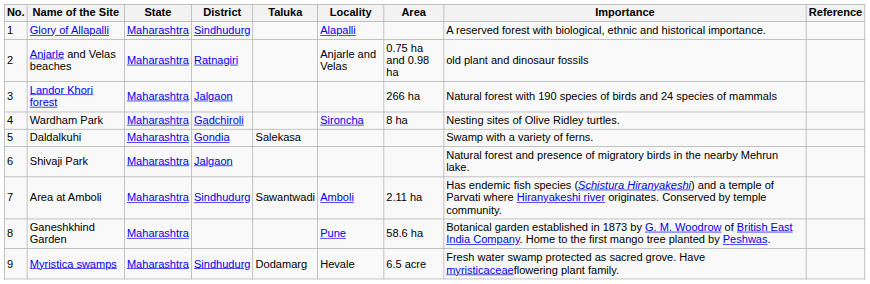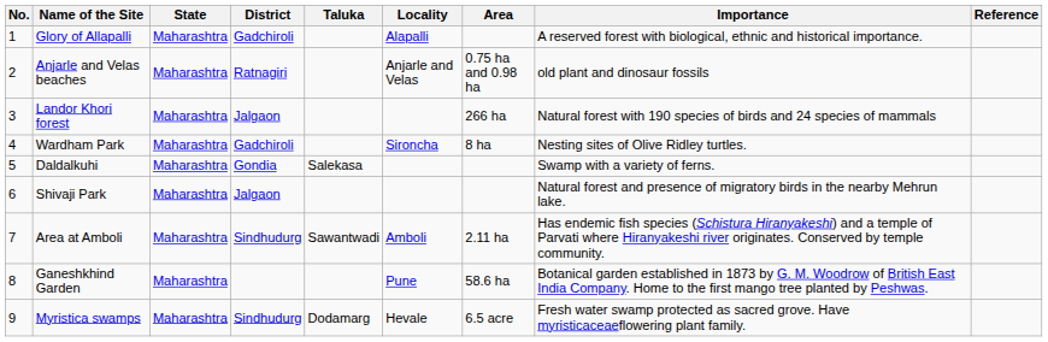Glory of Allapalli | District: Sindhudurg -> Gadchiroli
